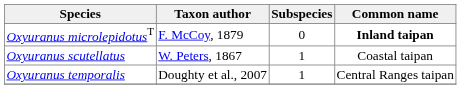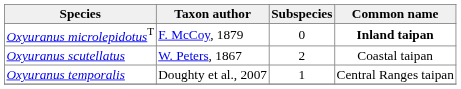Oxyuranus scutellatus | Subspecies: 1 -> 2
